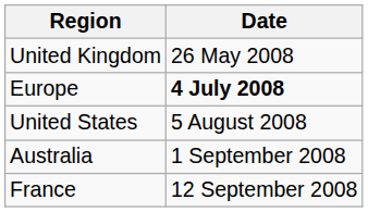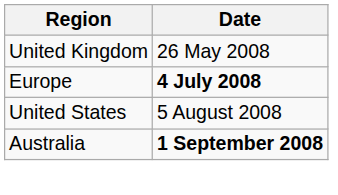Australia | Date: normal -> bold
- row: France | 12 September 2008
